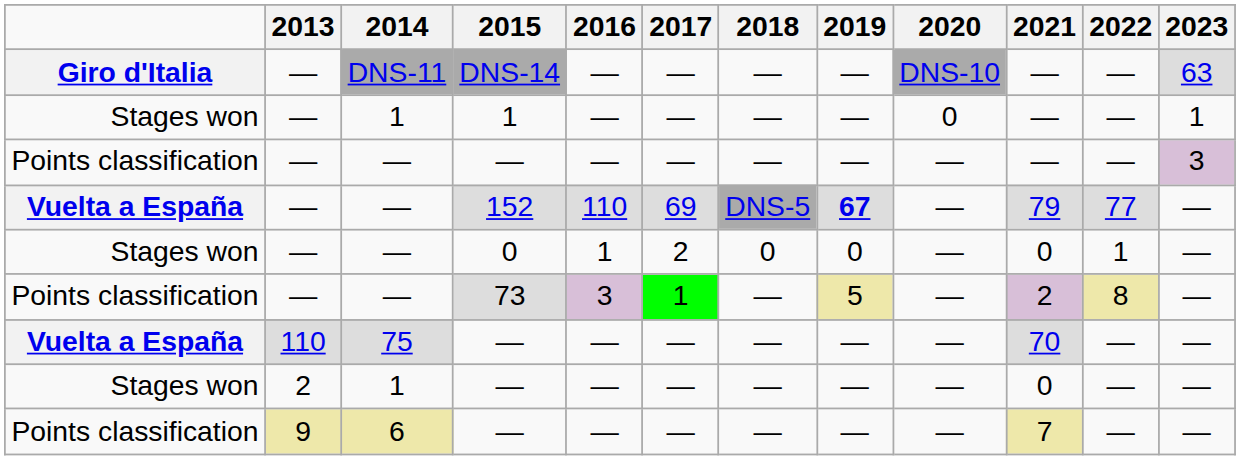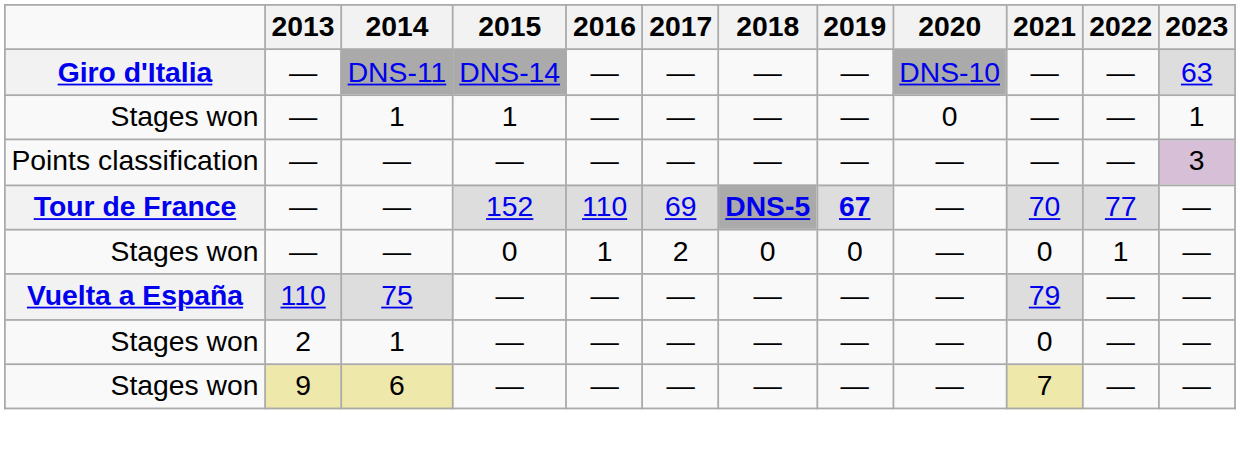152 | column 1: Vuelta a España -> Tour de France
152 | 2018: normal -> bold
152 | 2021: 79 -> 70
- row: Points classification | — | — | 73 | 3 | 1 | — | 5 | — | 2 | 8 | —
75 / — | 2021: 70 -> 79
6 / — | column 1: Points classification -> Stages won
